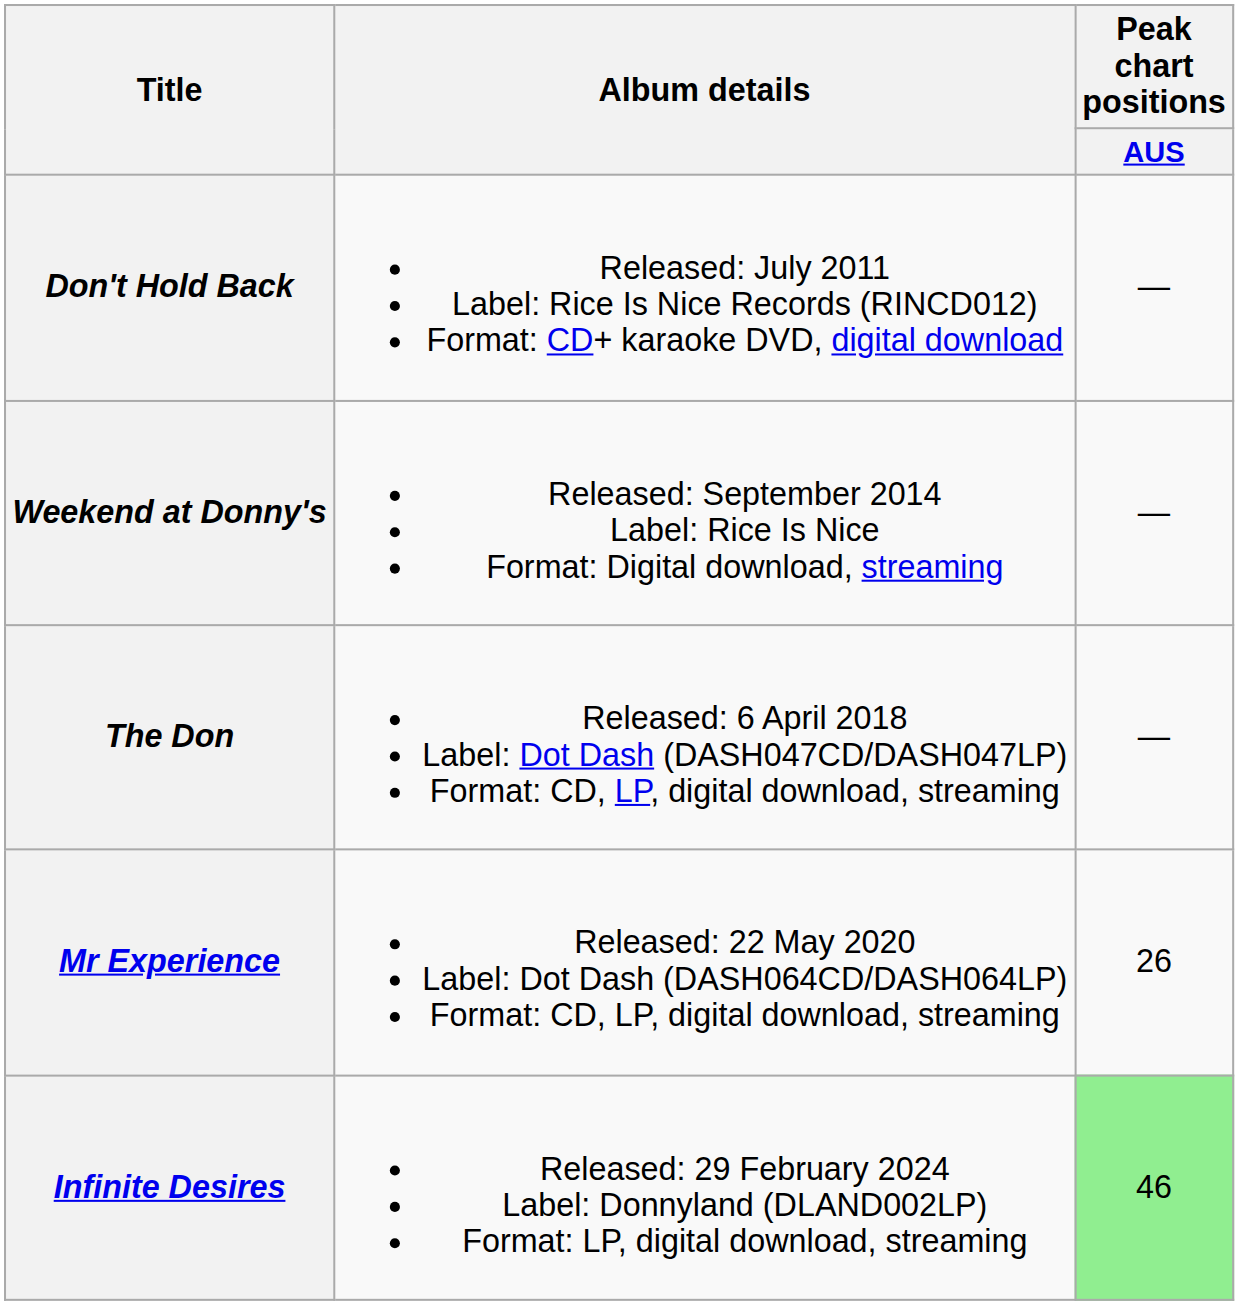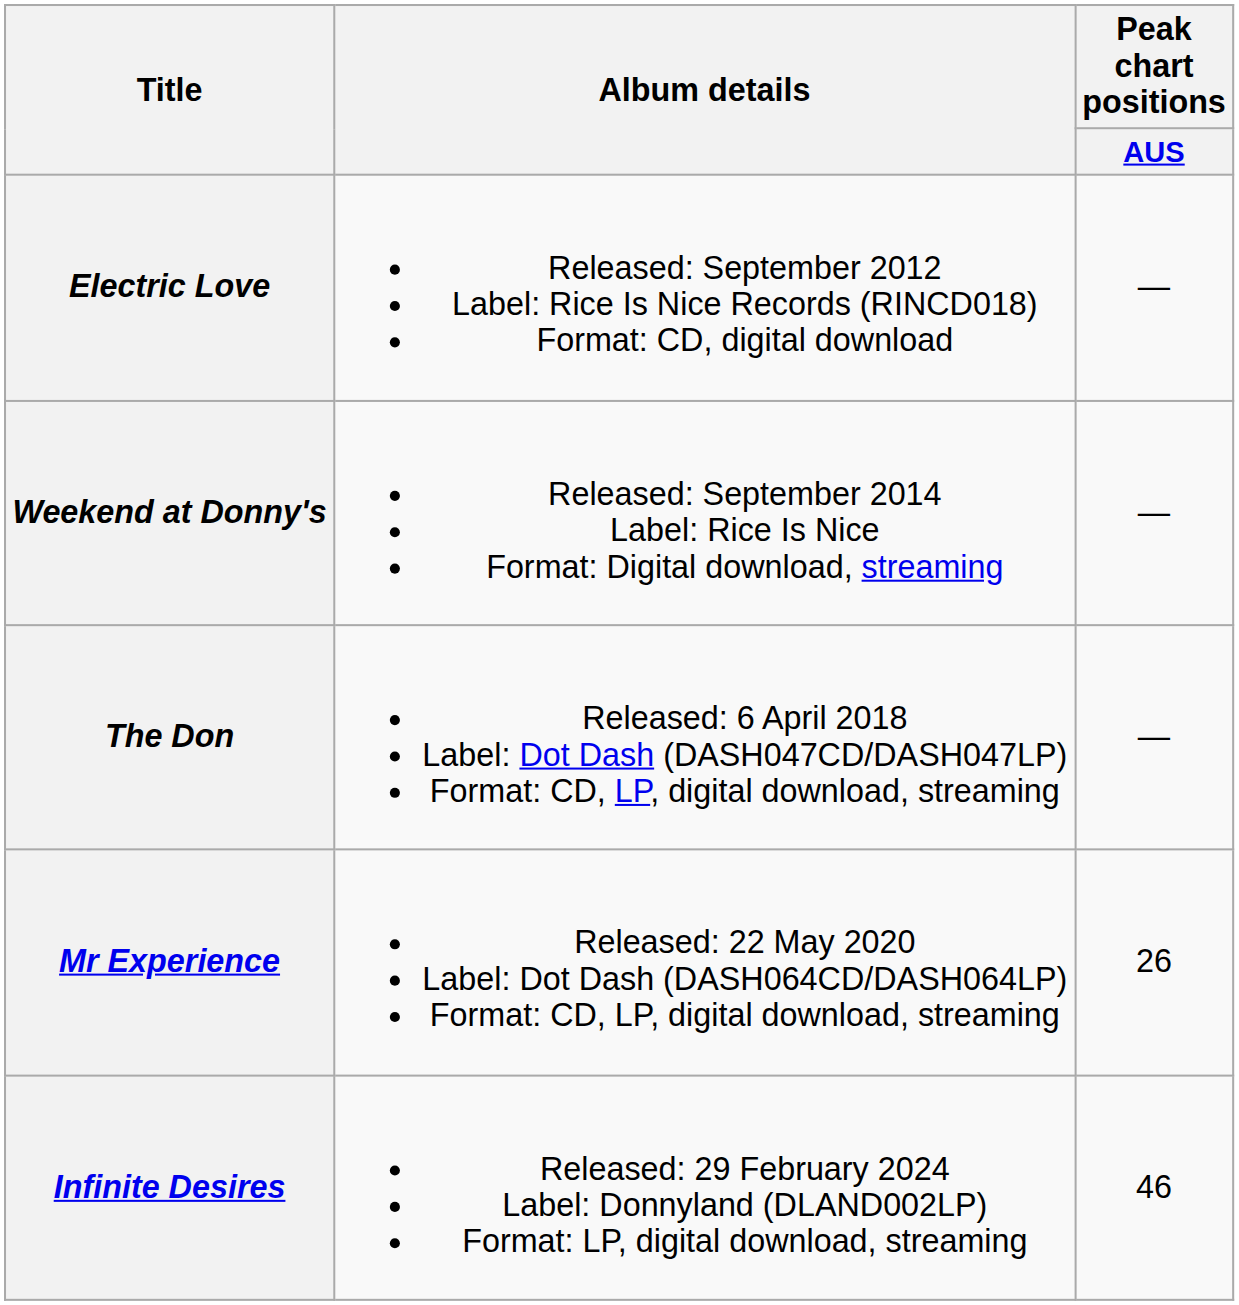- row: Don't Hold Back | Released: July 2011 Label: Rice Is Nice Records (RINCD012) Format: CD+ karaoke DVD, digital download | —
+ row: Electric Love | Released: September 2012 Label: Rice Is Nice Records (RINCD018) Format: CD, digital download | —
Infinite Desires | Peak chart positions / AUS: lightgreen background -> no background
